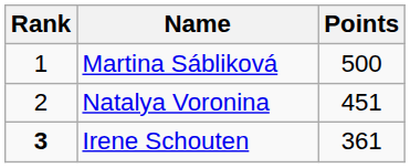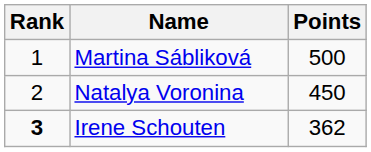Natalya Voronina | Points: 451 -> 450
Irene Schouten | Points: 361 -> 362
